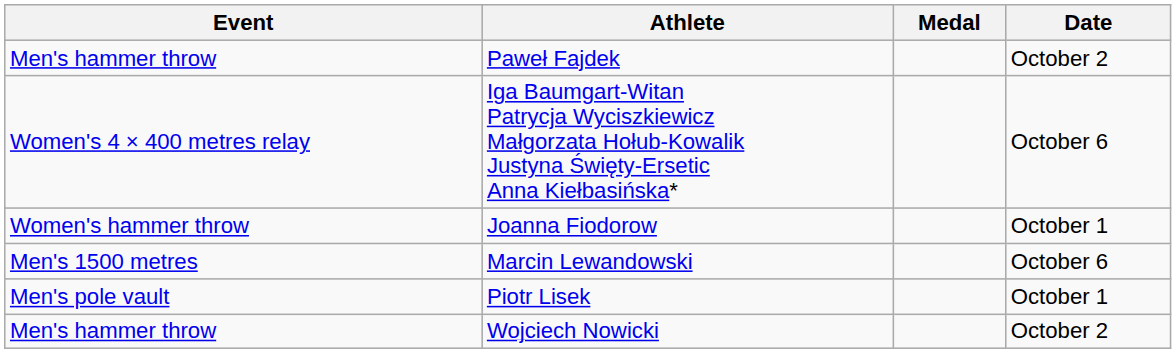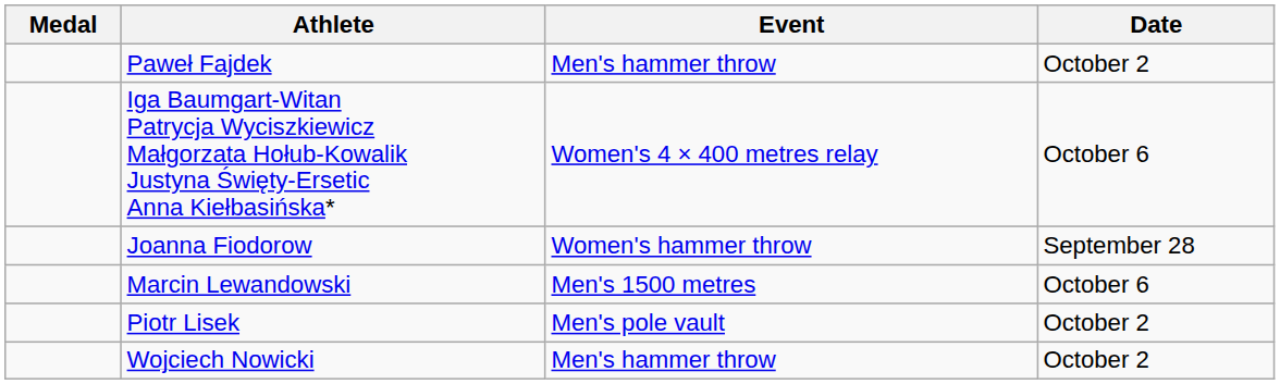columns swapped: Medal <-> Event
Joanna Fiodorow | Date: October 1 -> September 28
Piotr Lisek | Date: October 1 -> October 2
